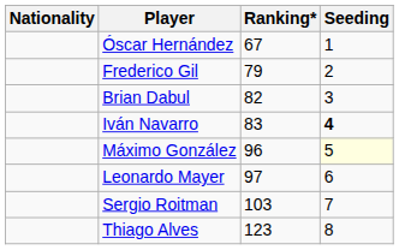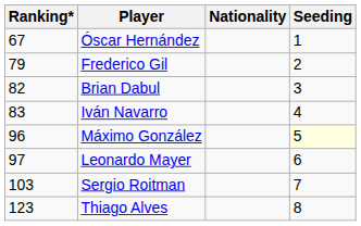columns swapped: Nationality <-> Ranking*
Iván Navarro | Seeding: bold -> normal
